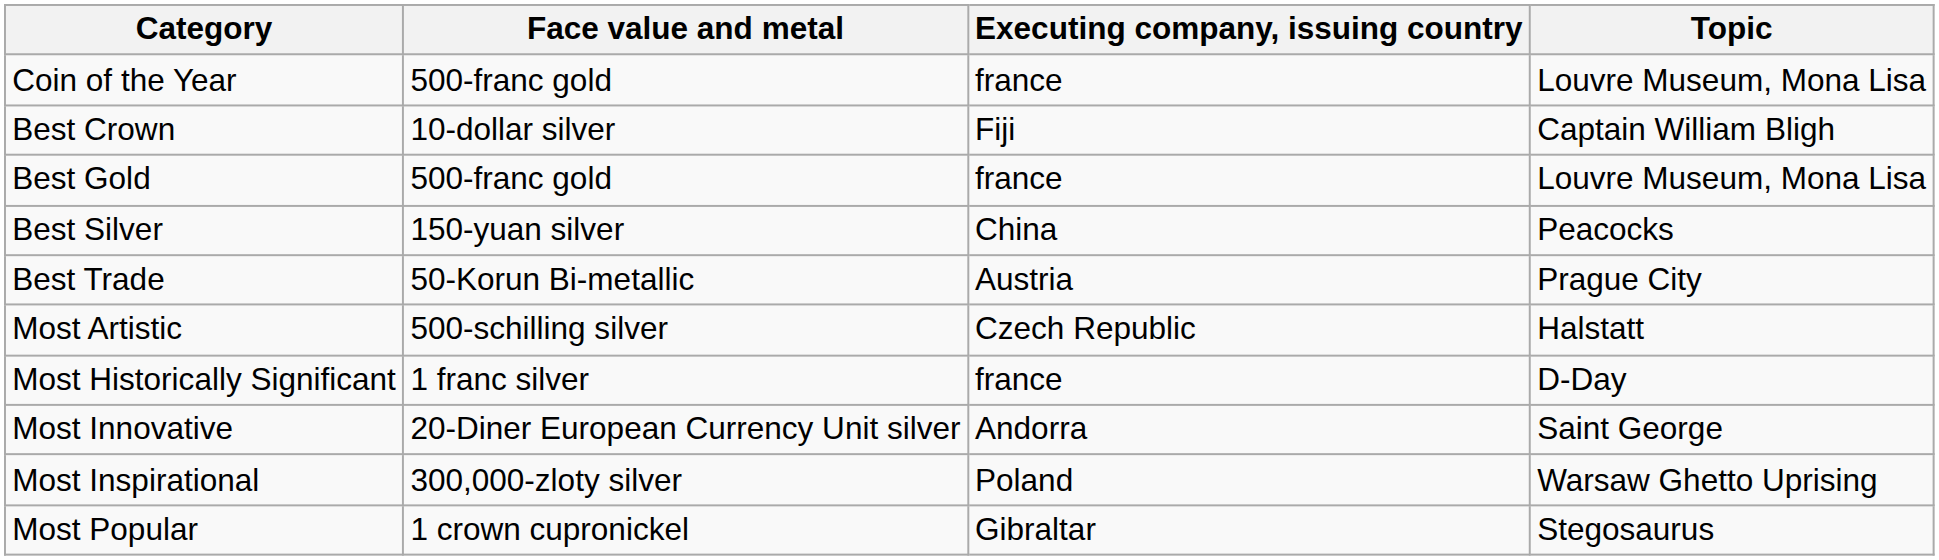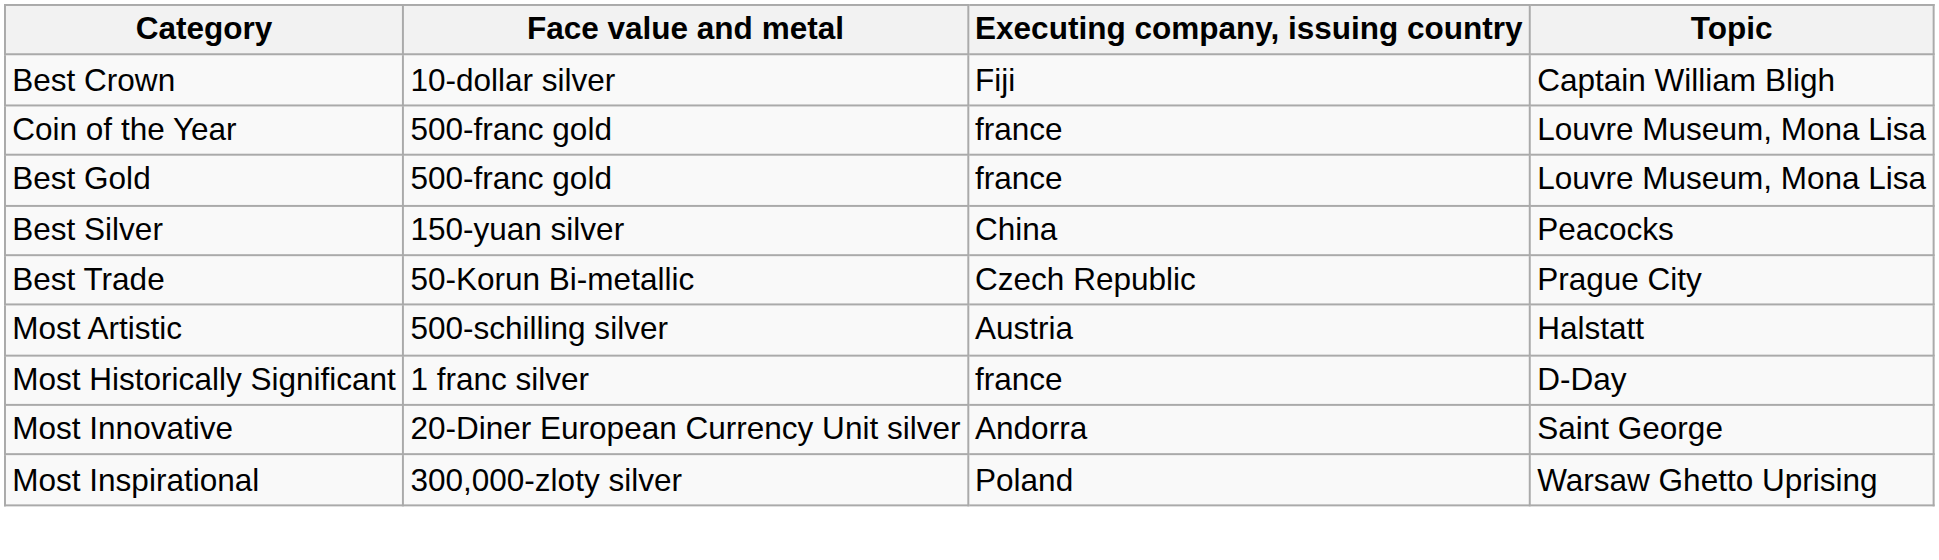rows swapped: Coin of the Year <-> Best Crown
Best Trade | Executing company, issuing country: Austria -> Czech Republic
Most Artistic | Executing company, issuing country: Czech Republic -> Austria
- row: Most Popular | 1 crown cupronickel | Gibraltar | Stegosaurus
